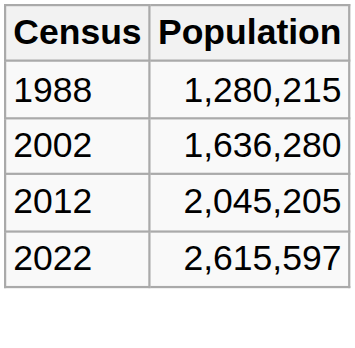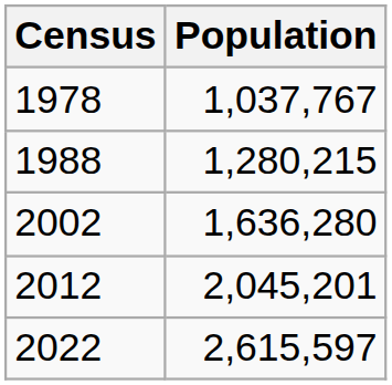+ row: 1978 | 1,037,767
2012 | Population: 2,045,205 -> 2,045,201
